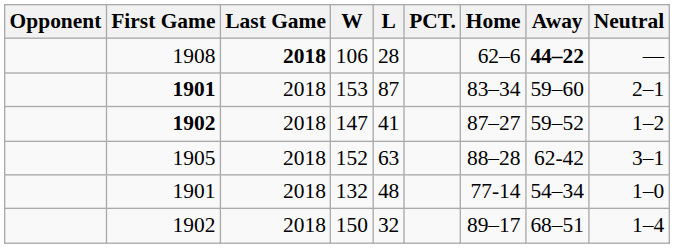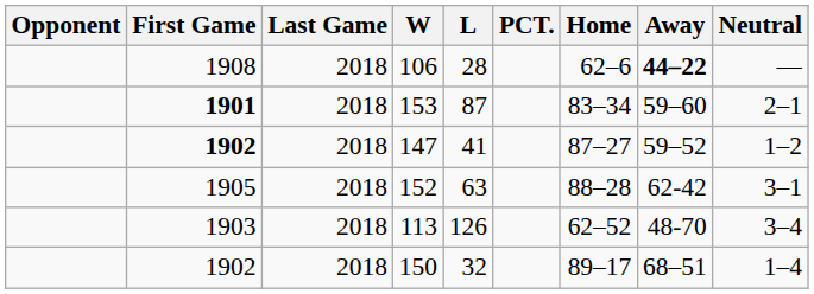106 | Last Game: bold -> normal
- row: 1901 | 2018 | 132 | 48 | 77-14 | 54–34 | 1–0
+ row: 1903 | 2018 | 113 | 126 | 62–52 | 48-70 | 3–4
